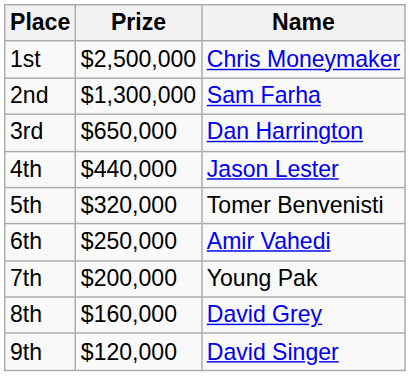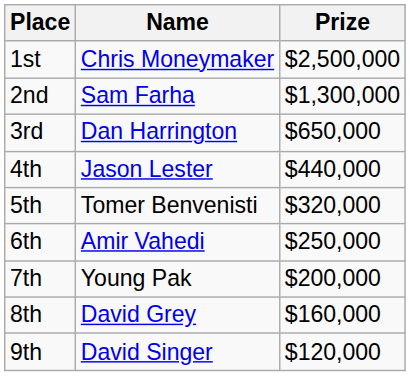columns swapped: Name <-> Prize
